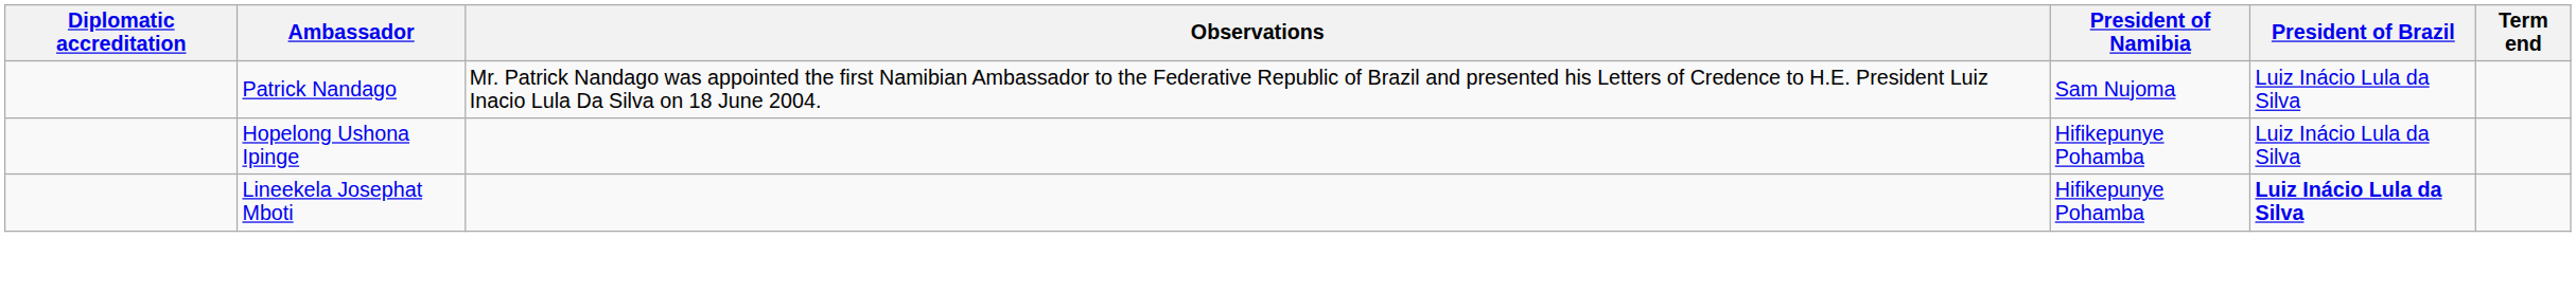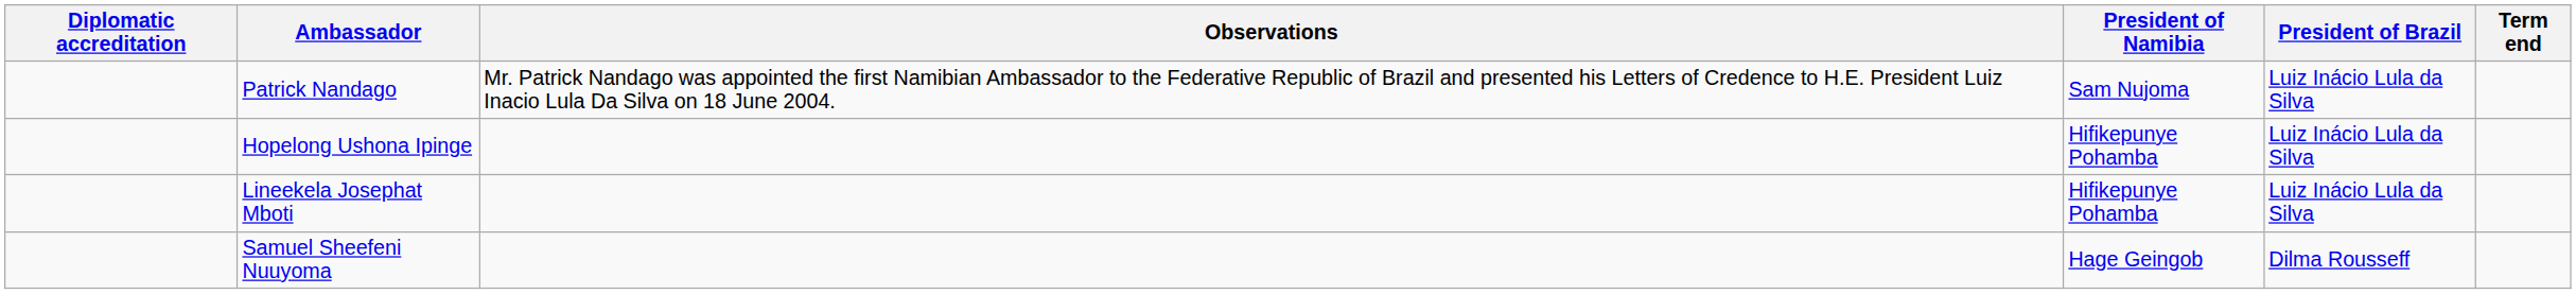Lineekela Josephat Mboti | President of Brazil: bold -> normal
+ row: Samuel Sheefeni Nuuyoma | Hage Geingob | Dilma Rousseff
